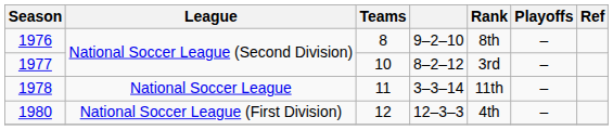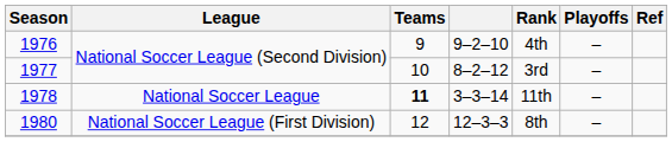1976 | Teams: 8 -> 9
1976 | Rank: 8th -> 4th
1978 | Teams: normal -> bold
1980 | Rank: 4th -> 8th
